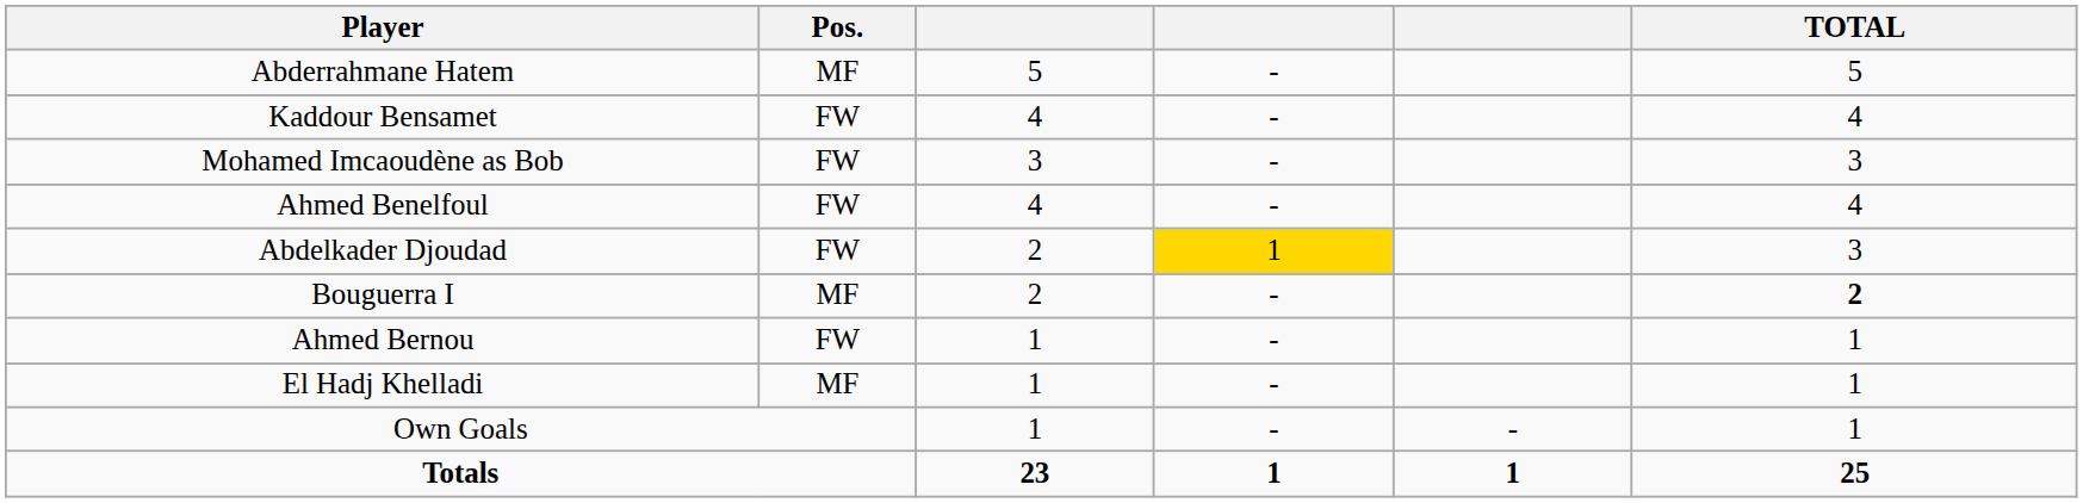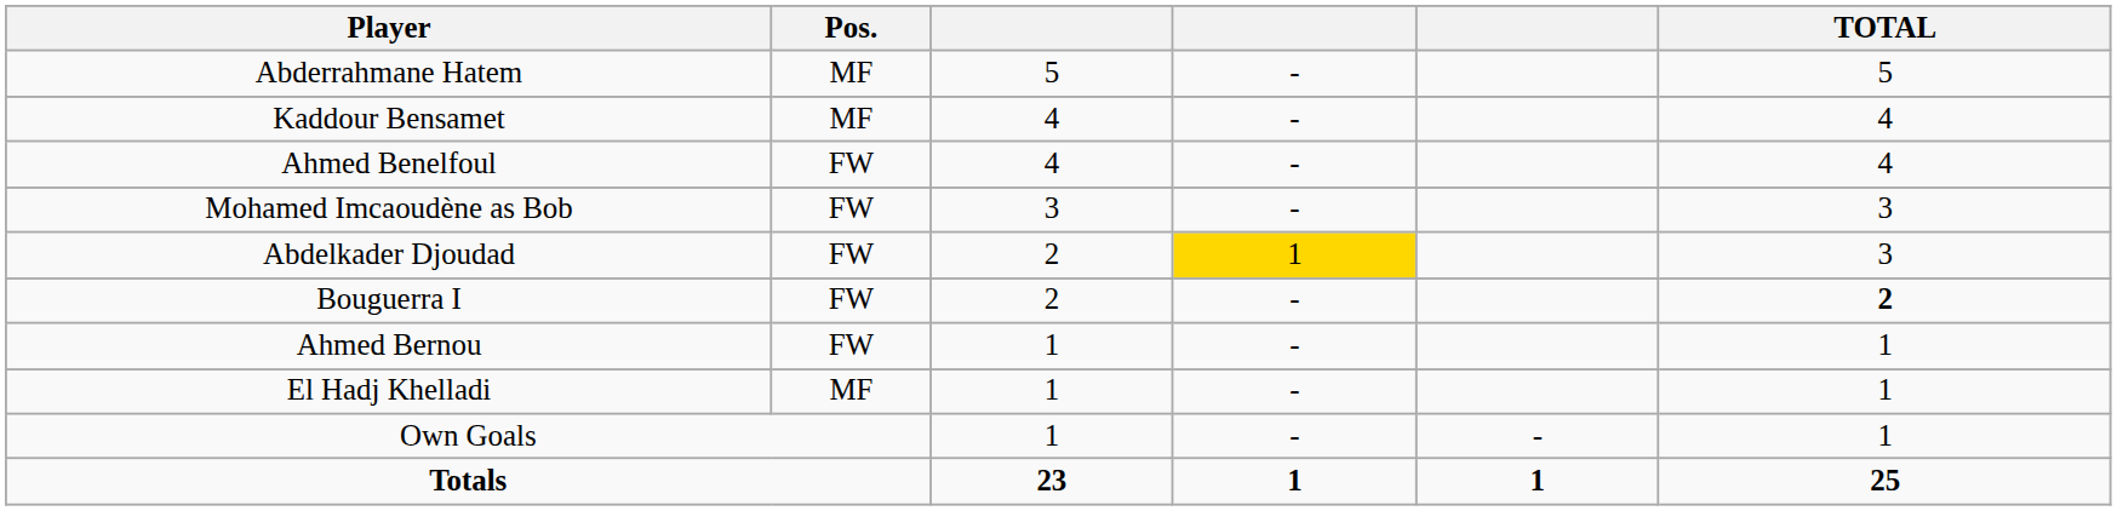Kaddour Bensamet | Pos.: FW -> MF
rows swapped: Mohamed Imcaoudène as Bob <-> Ahmed Benelfoul
Bouguerra I | Pos.: MF -> FW
